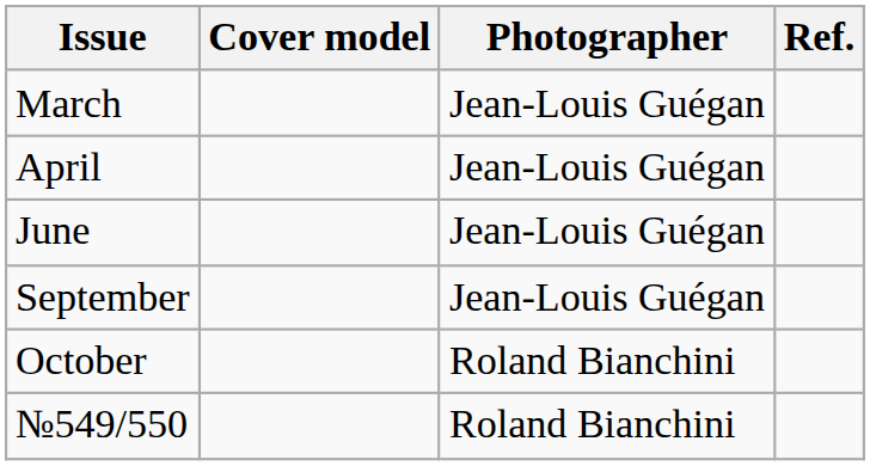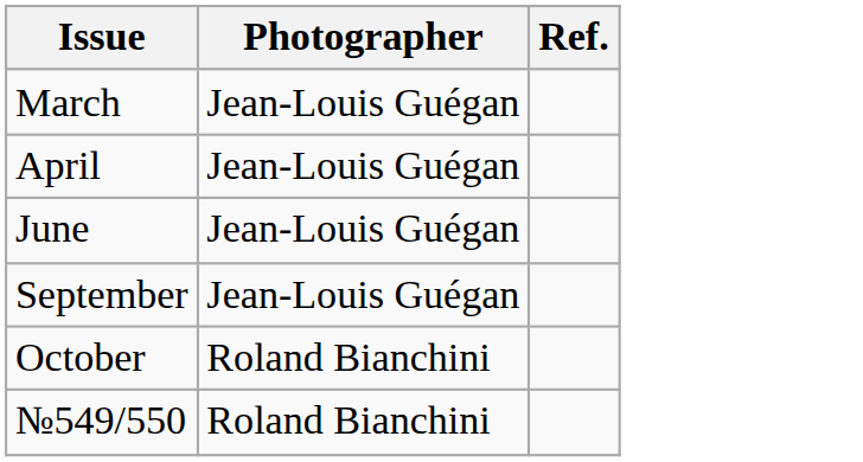- column: Cover model
